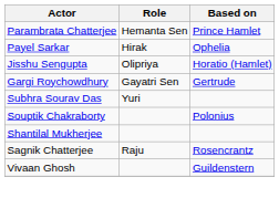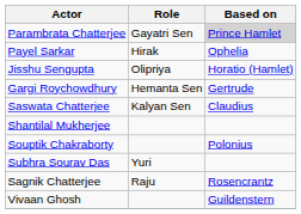Parambrata Chatterjee | Role: Hemanta Sen -> Gayatri Sen
Parambrata Chatterjee | Based on: no background -> lightgrey background
Gargi Roychowdhury | Role: Gayatri Sen -> Hemanta Sen
+ row: Saswata Chatterjee | Kalyan Sen | Claudius
rows swapped: Shantilal Mukherjee <-> Subhra Sourav Das
